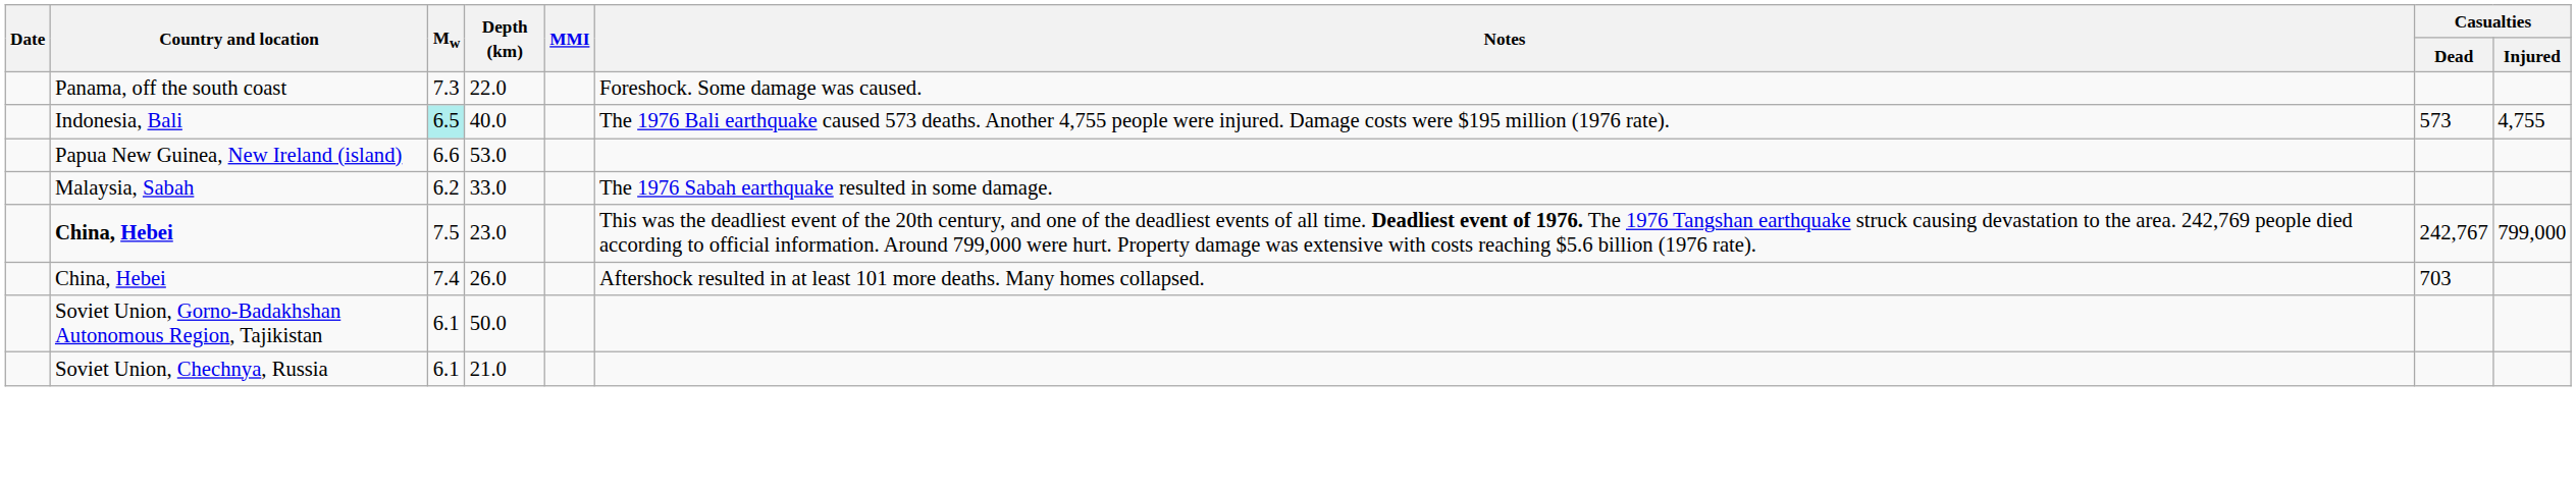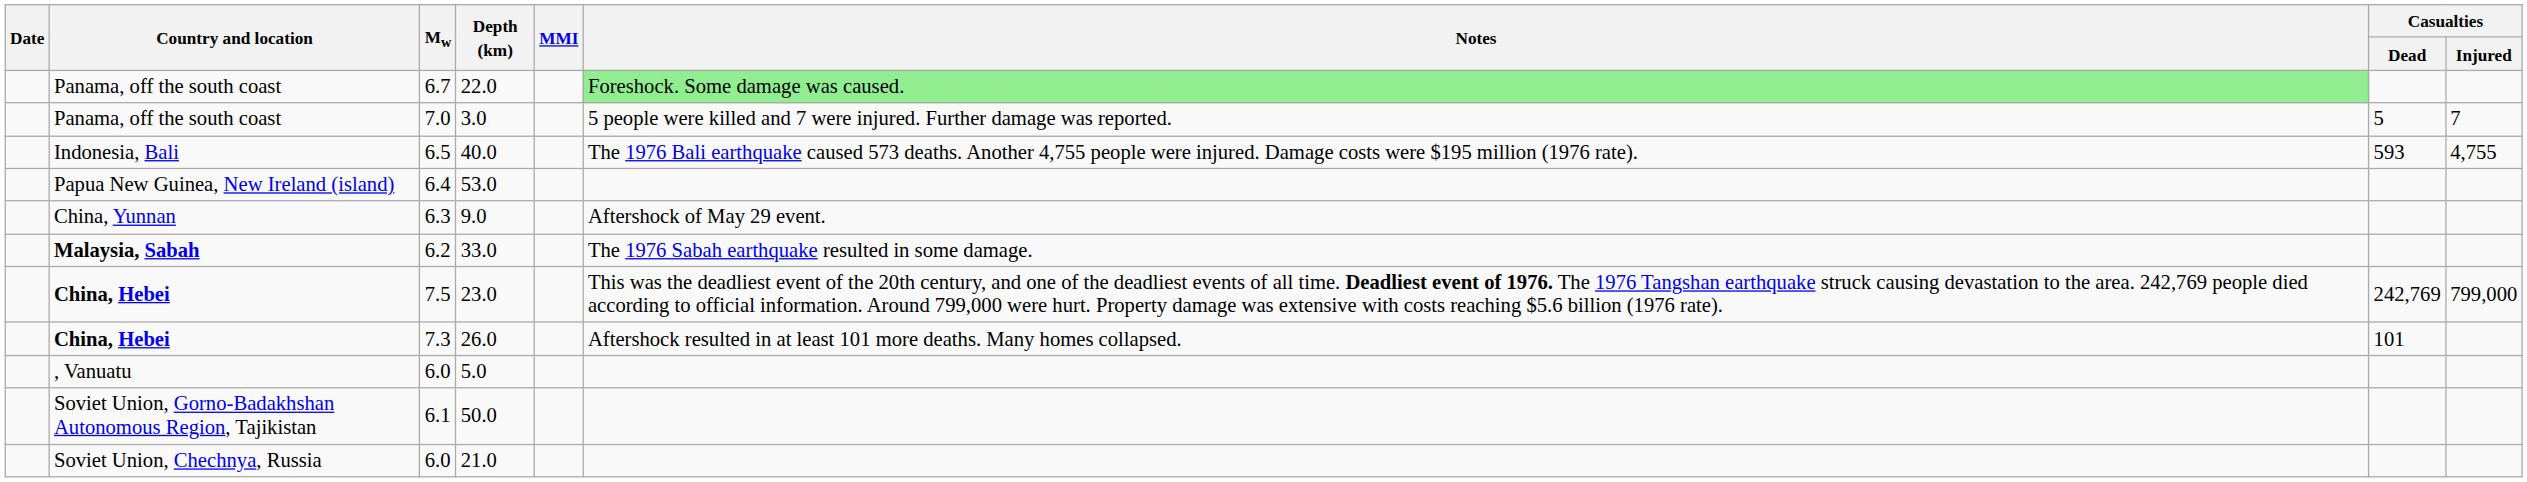22.0 | Mw: 7.3 -> 6.7
22.0 | Notes: no background -> lightgreen background
+ row: Panama, off the south coast | 7.0 | 3.0 | 5 people were killed and 7 were injured. Further damage was reported. | 5 | 7
40.0 | Mw: paleturquoise background -> no background
40.0 | Casualties / Dead: 573 -> 593
53.0 | Mw: 6.6 -> 6.4
+ row: China, Yunnan | 6.3 | 9.0 | Aftershock of May 29 event.
33.0 | Country and location: normal -> bold
23.0 | Casualties / Dead: 242,767 -> 242,769
26.0 | Country and location: normal -> bold
26.0 | Mw: 7.4 -> 7.3
26.0 | Casualties / Dead: 703 -> 101
+ row: , Vanuatu | 6.0 | 5.0
21.0 | Mw: 6.1 -> 6.0
